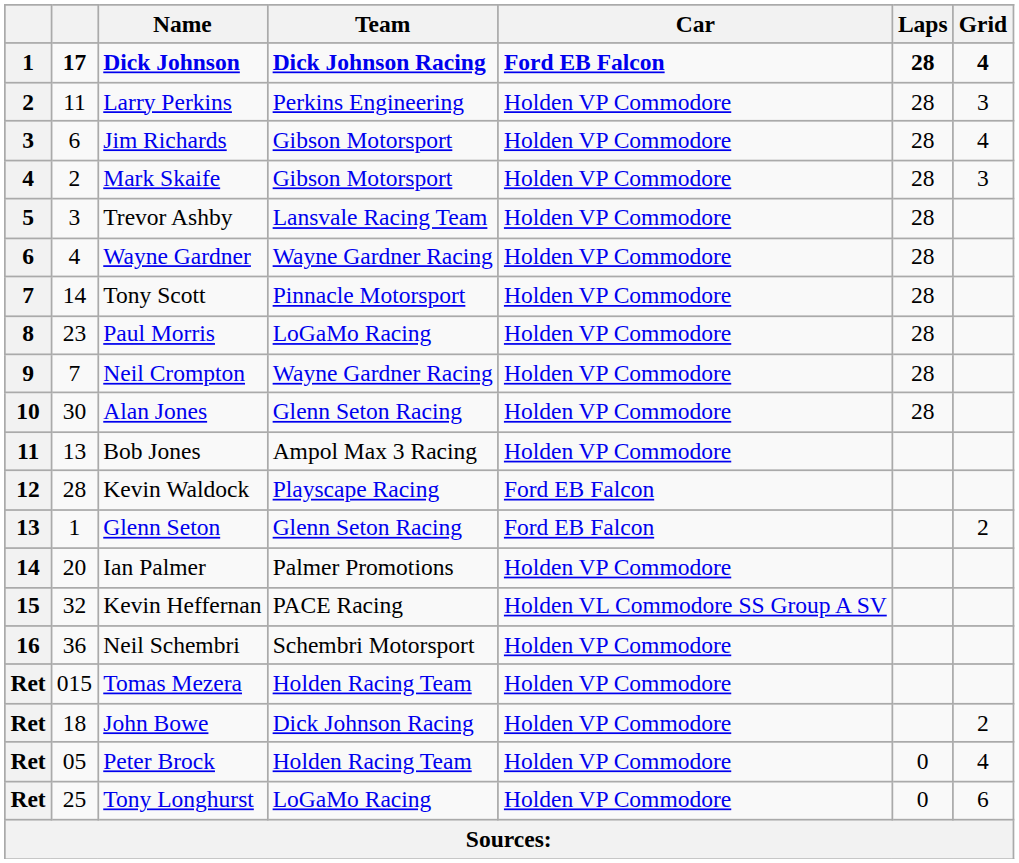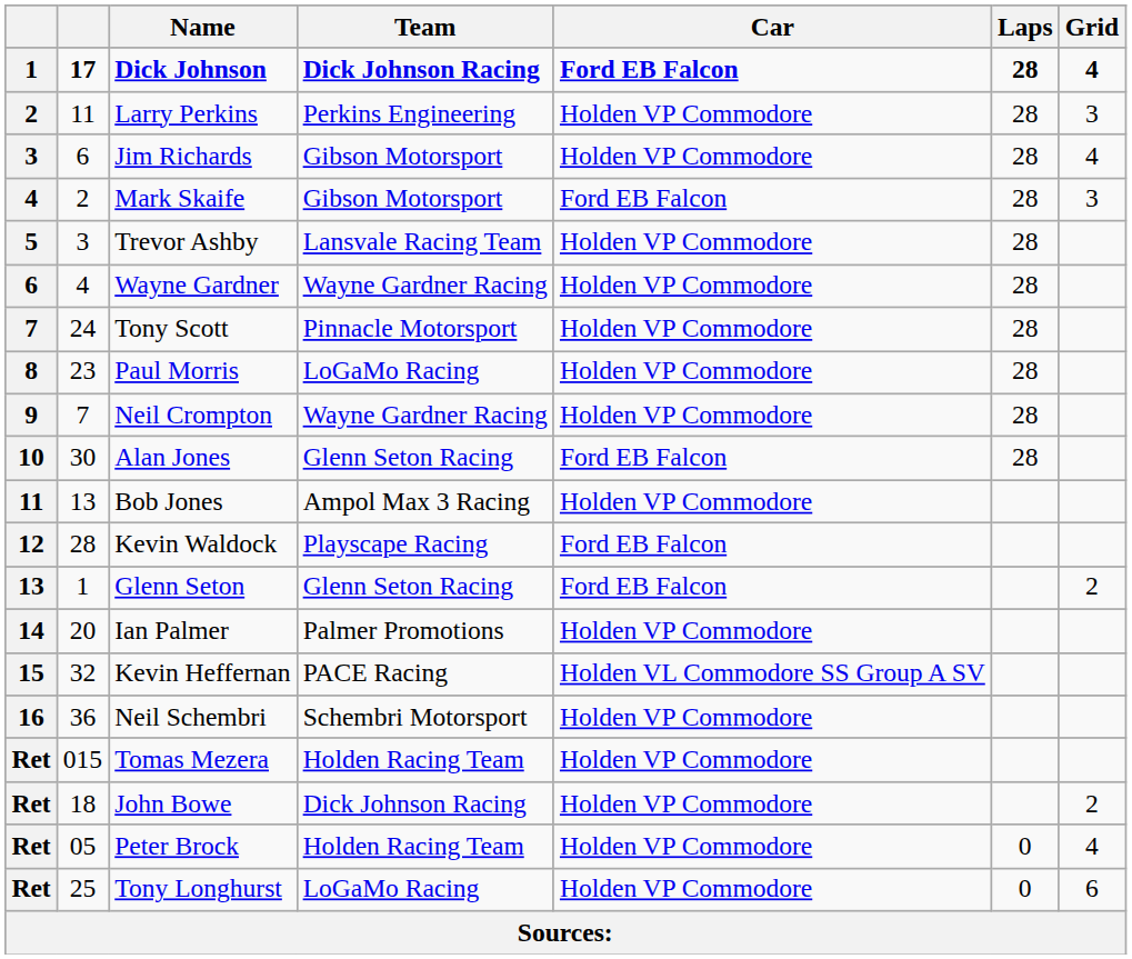Mark Skaife | Car: Holden VP Commodore -> Ford EB Falcon
Tony Scott | column 2: 14 -> 24
Alan Jones | Car: Holden VP Commodore -> Ford EB Falcon
